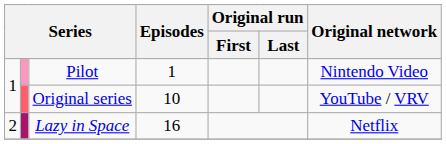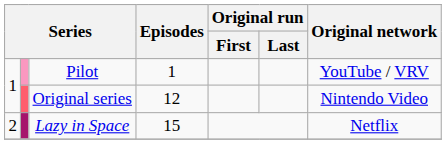Pilot | Original network: Nintendo Video -> YouTube / VRV
Original series | Episodes: 10 -> 12
Original series | Original network: YouTube / VRV -> Nintendo Video
Lazy in Space | Episodes: 16 -> 15
